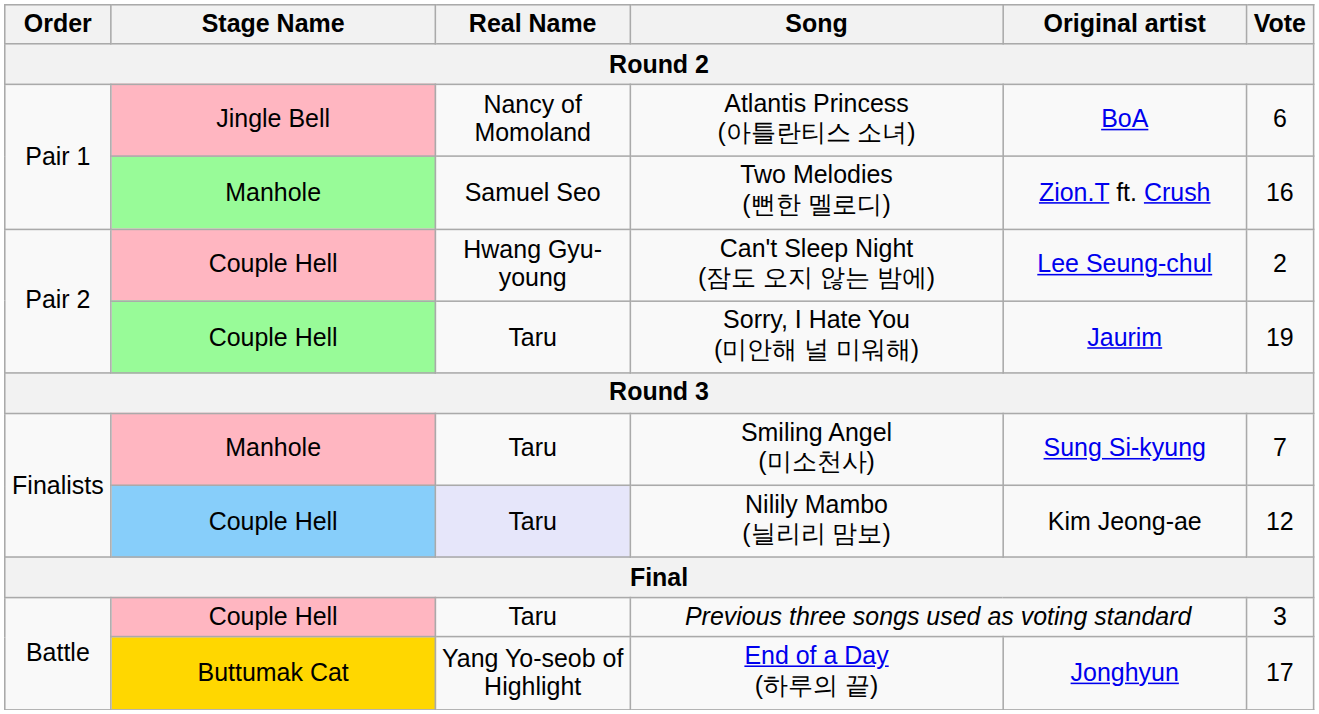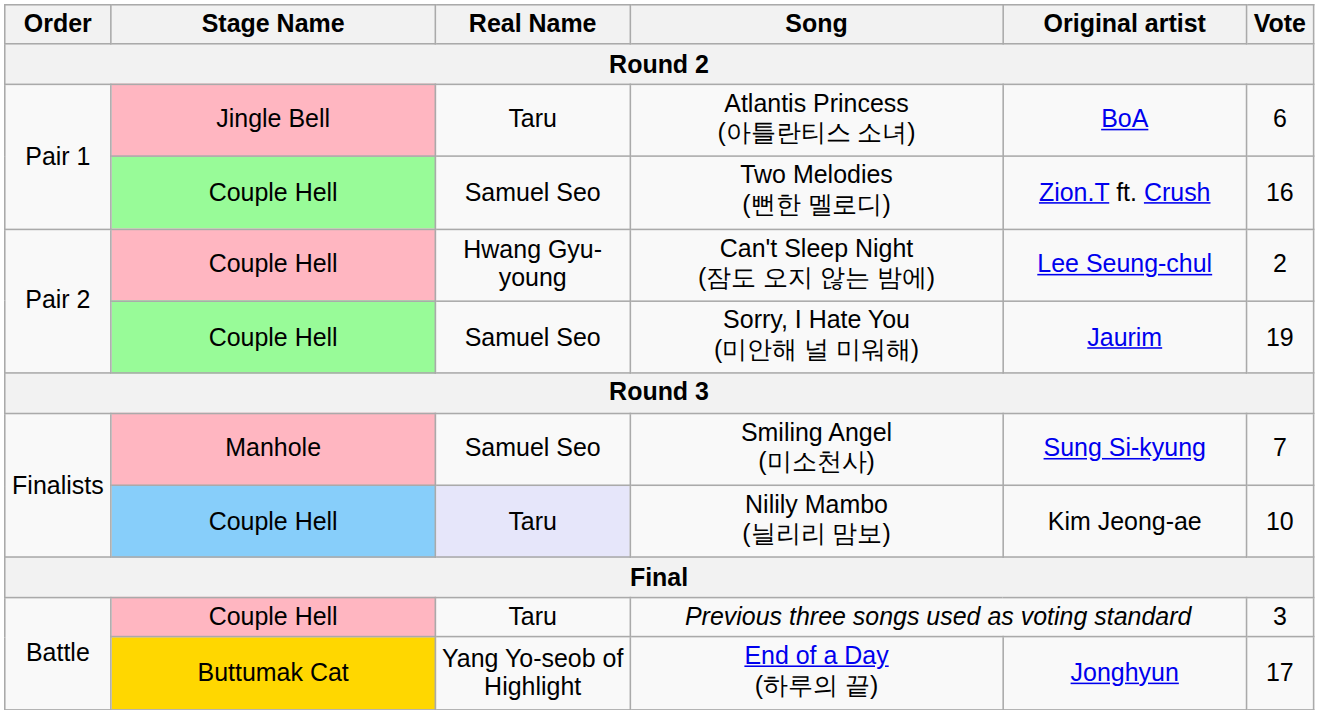Atlantis Princess (아틀란티스 소녀) | Real Name: Nancy of Momoland -> Taru
Two Melodies (뻔한 멜로디) | Stage Name: Manhole -> Couple Hell
Sorry, I Hate You (미안해 널 미워해) | Real Name: Taru -> Samuel Seo
Smiling Angel (미소천사) | Real Name: Taru -> Samuel Seo
Nilily Mambo (늴리리 맘보) | Vote: 12 -> 10
